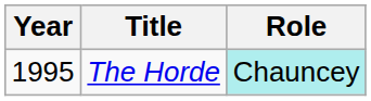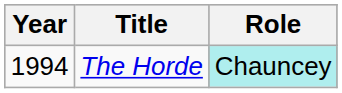The Horde | Year: 1995 -> 1994
